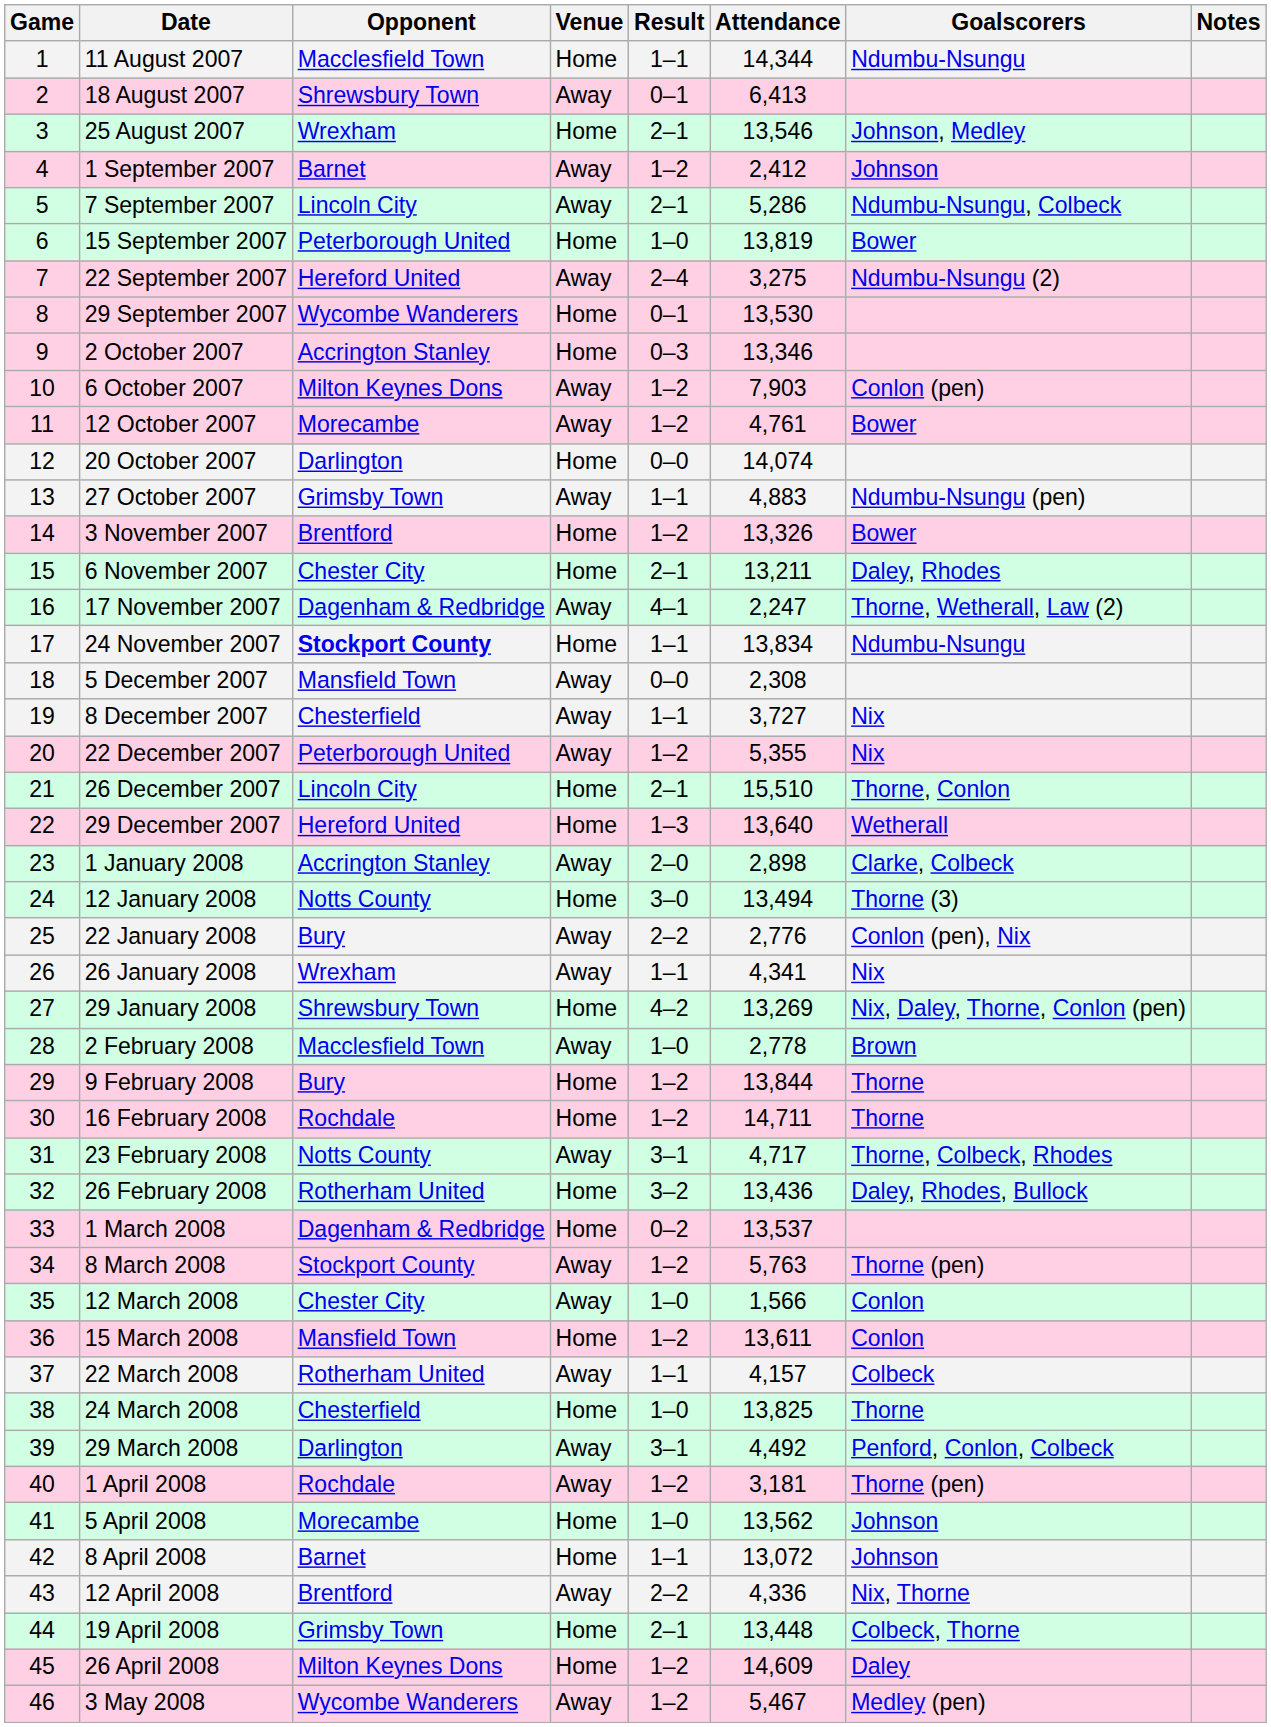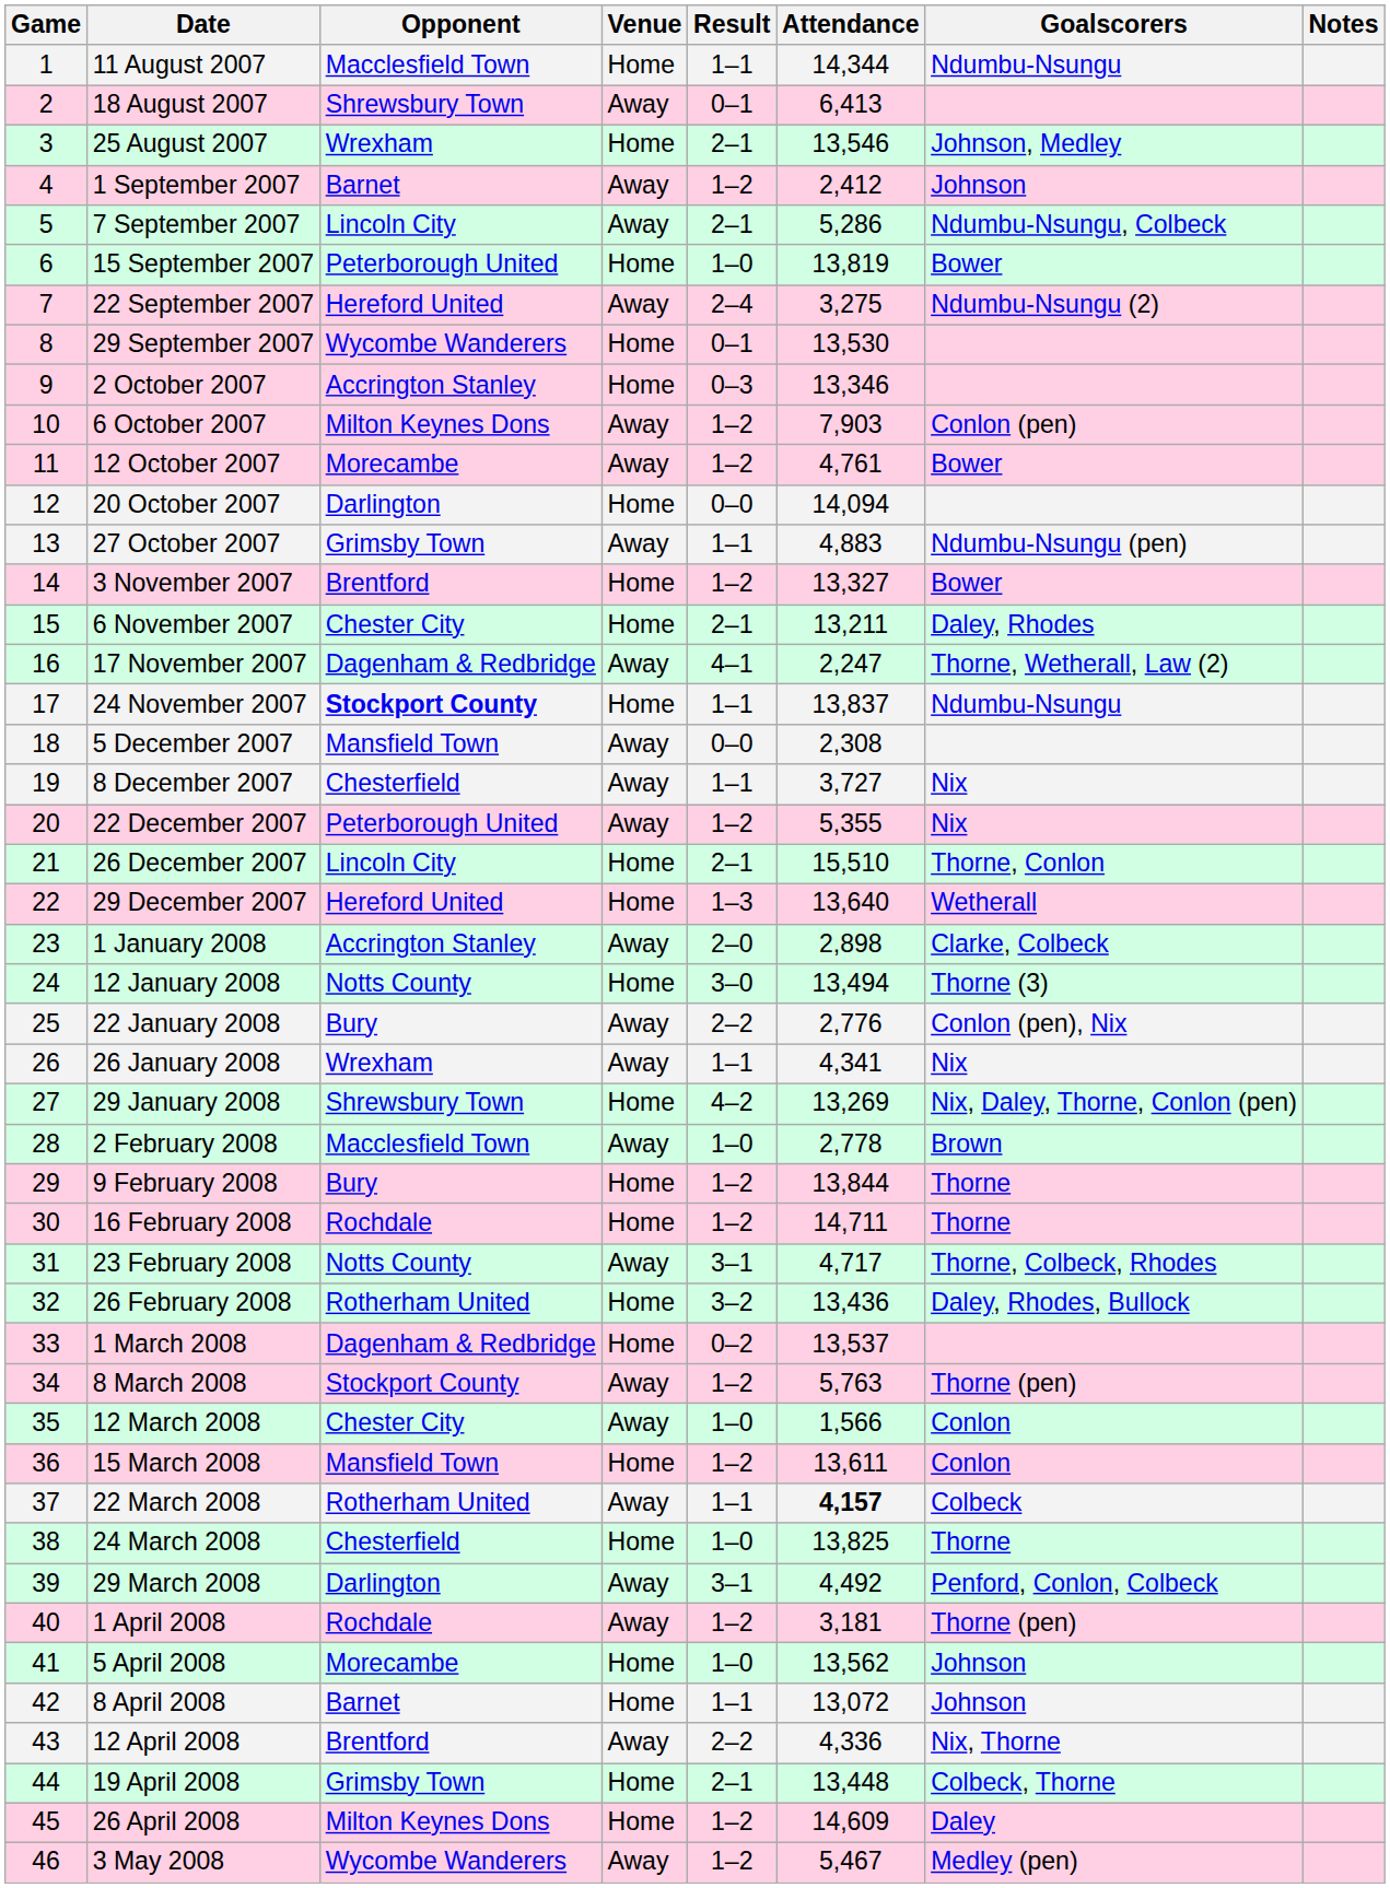20 October 2007 | Attendance: 14,074 -> 14,094
3 November 2007 | Attendance: 13,326 -> 13,327
24 November 2007 | Attendance: 13,834 -> 13,837
22 March 2008 | Attendance: normal -> bold
